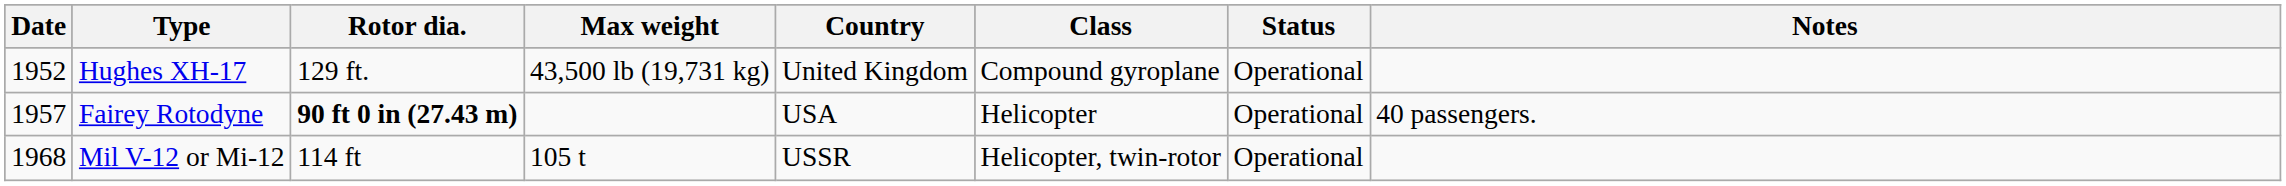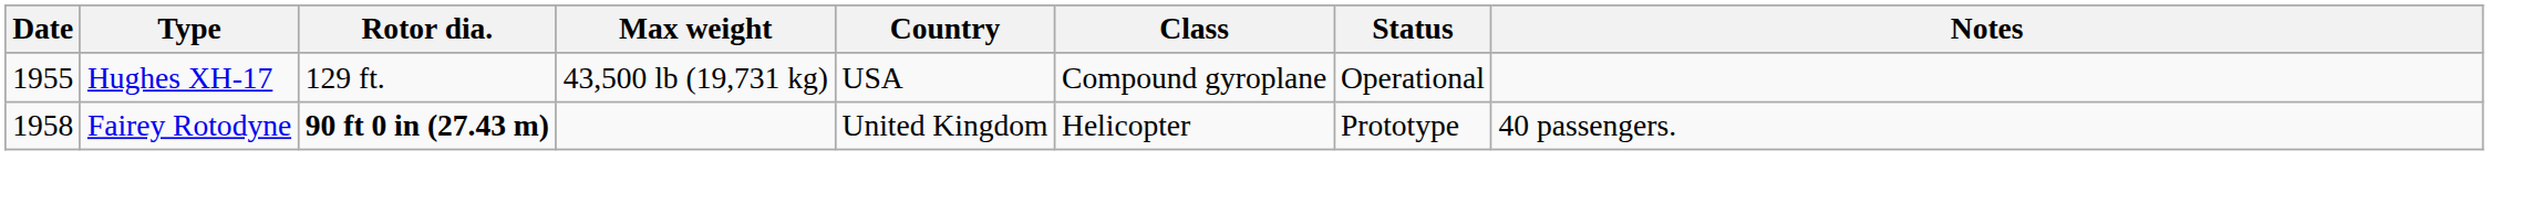Hughes XH-17 | Date: 1952 -> 1955
Hughes XH-17 | Country: United Kingdom -> USA
Fairey Rotodyne | Date: 1957 -> 1958
Fairey Rotodyne | Country: USA -> United Kingdom
Fairey Rotodyne | Status: Operational -> Prototype
- row: 1968 | Mil V-12 or Mi-12 | 114 ft | 105 t | USSR | Helicopter, twin-rotor | Operational
